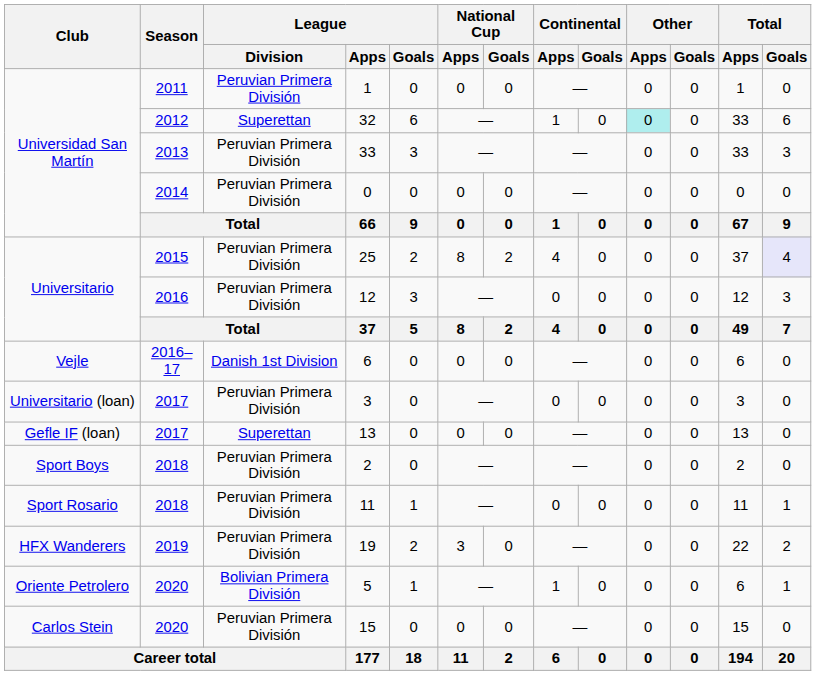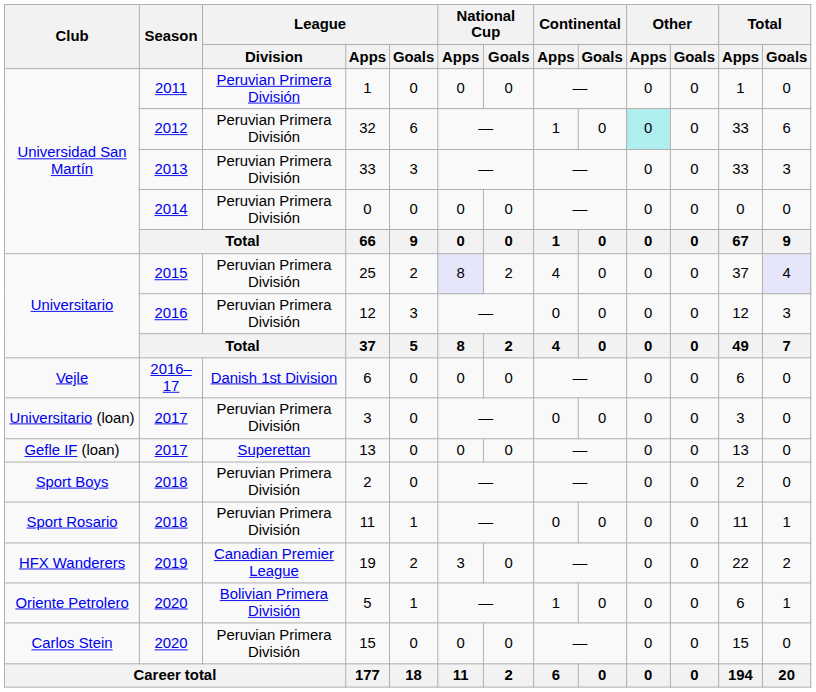32 | League / Division: Superettan -> Peruvian Primera División
25 | National Cup / Apps: no background -> lavender background
19 | League / Division: Peruvian Primera División -> Canadian Premier League
